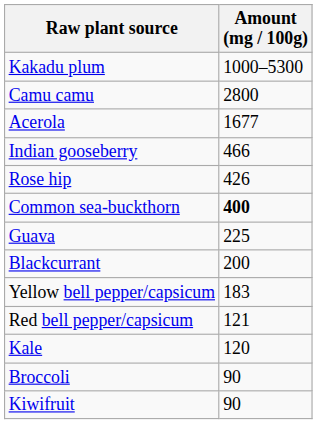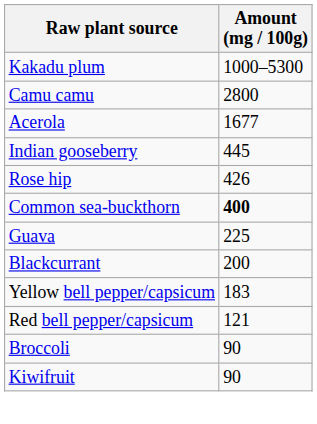Indian gooseberry | Amount (mg / 100g): 466 -> 445
- row: Kale | 120
